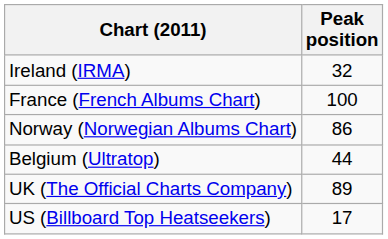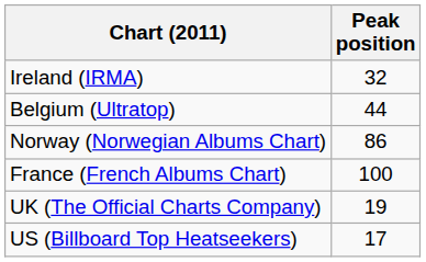rows swapped: Belgium (Ultratop) <-> France (French Albums Chart)
UK (The Official Charts Company) | Peak position: 89 -> 19
